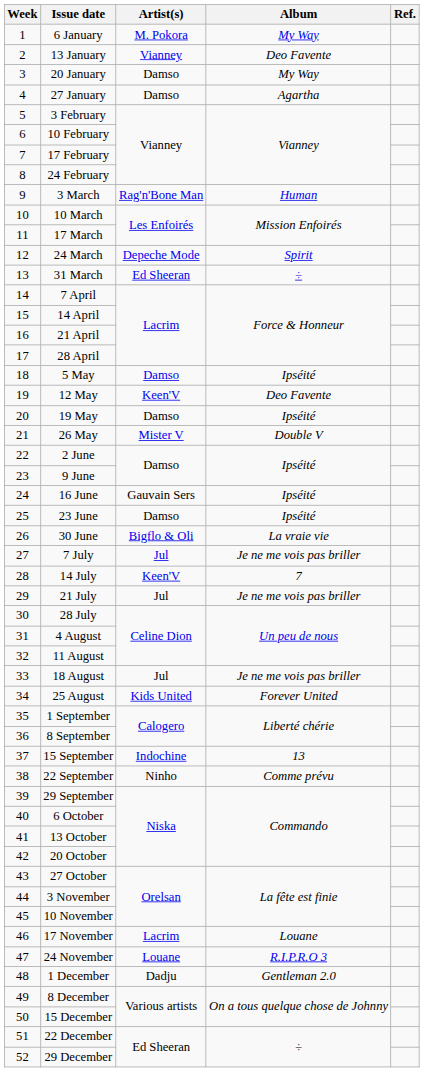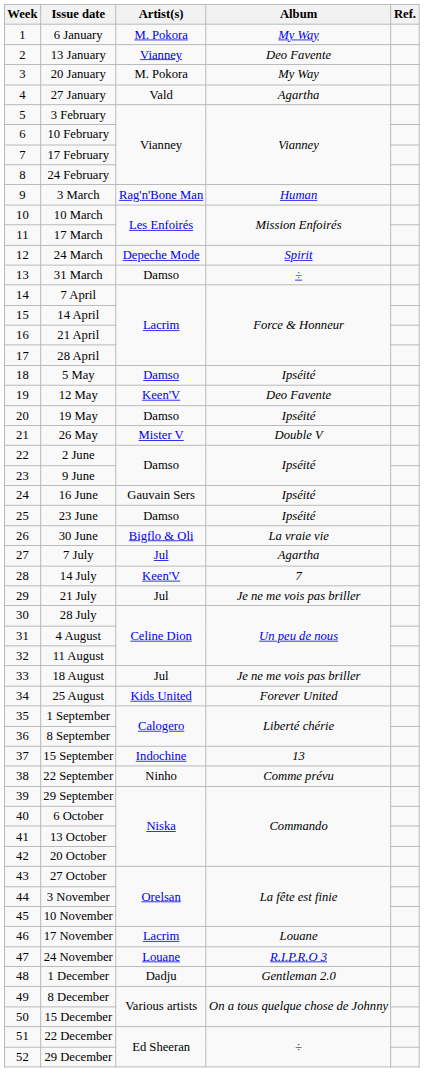20 January | Artist(s): Damso -> M. Pokora
27 January | Artist(s): Damso -> Vald
31 March | Artist(s): Ed Sheeran -> Damso
7 July | Album: Je ne me vois pas briller -> Agartha
